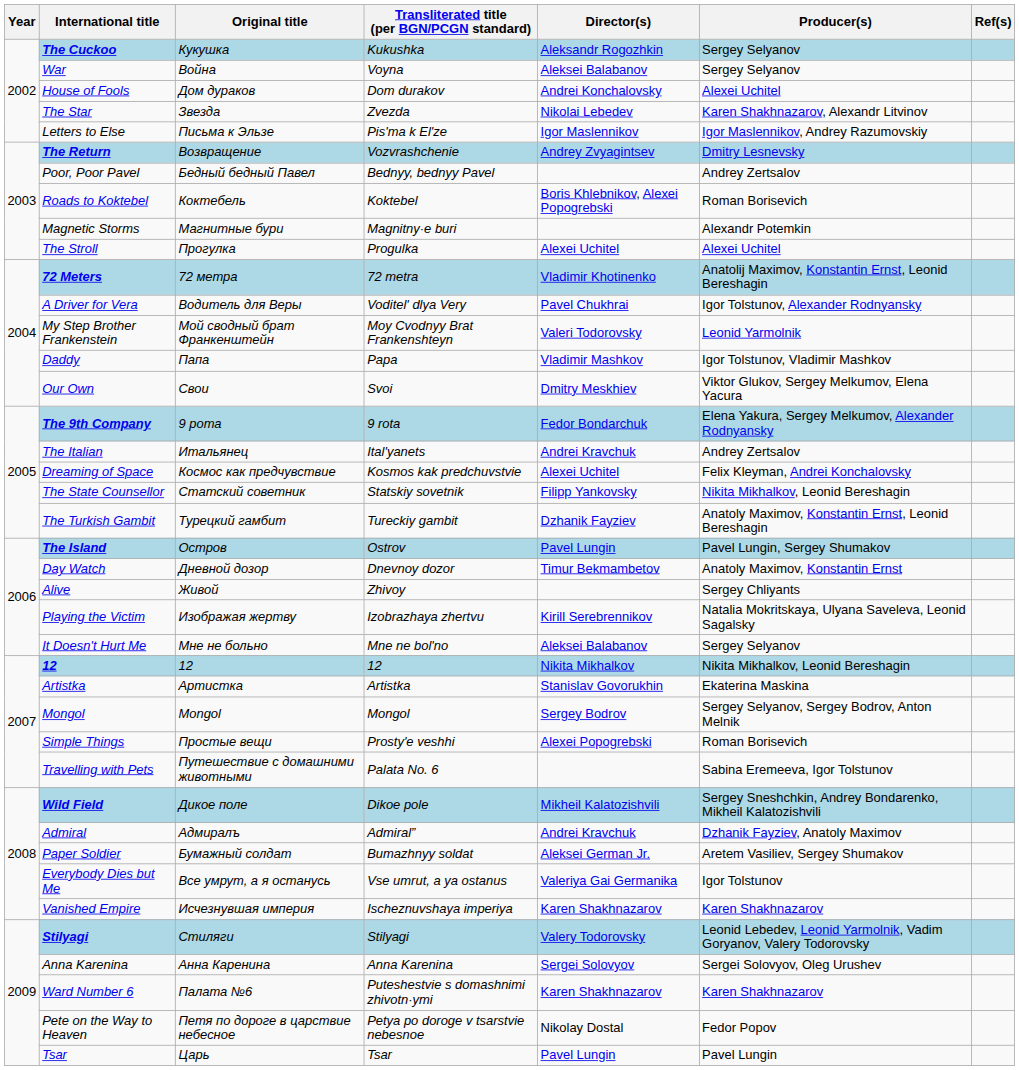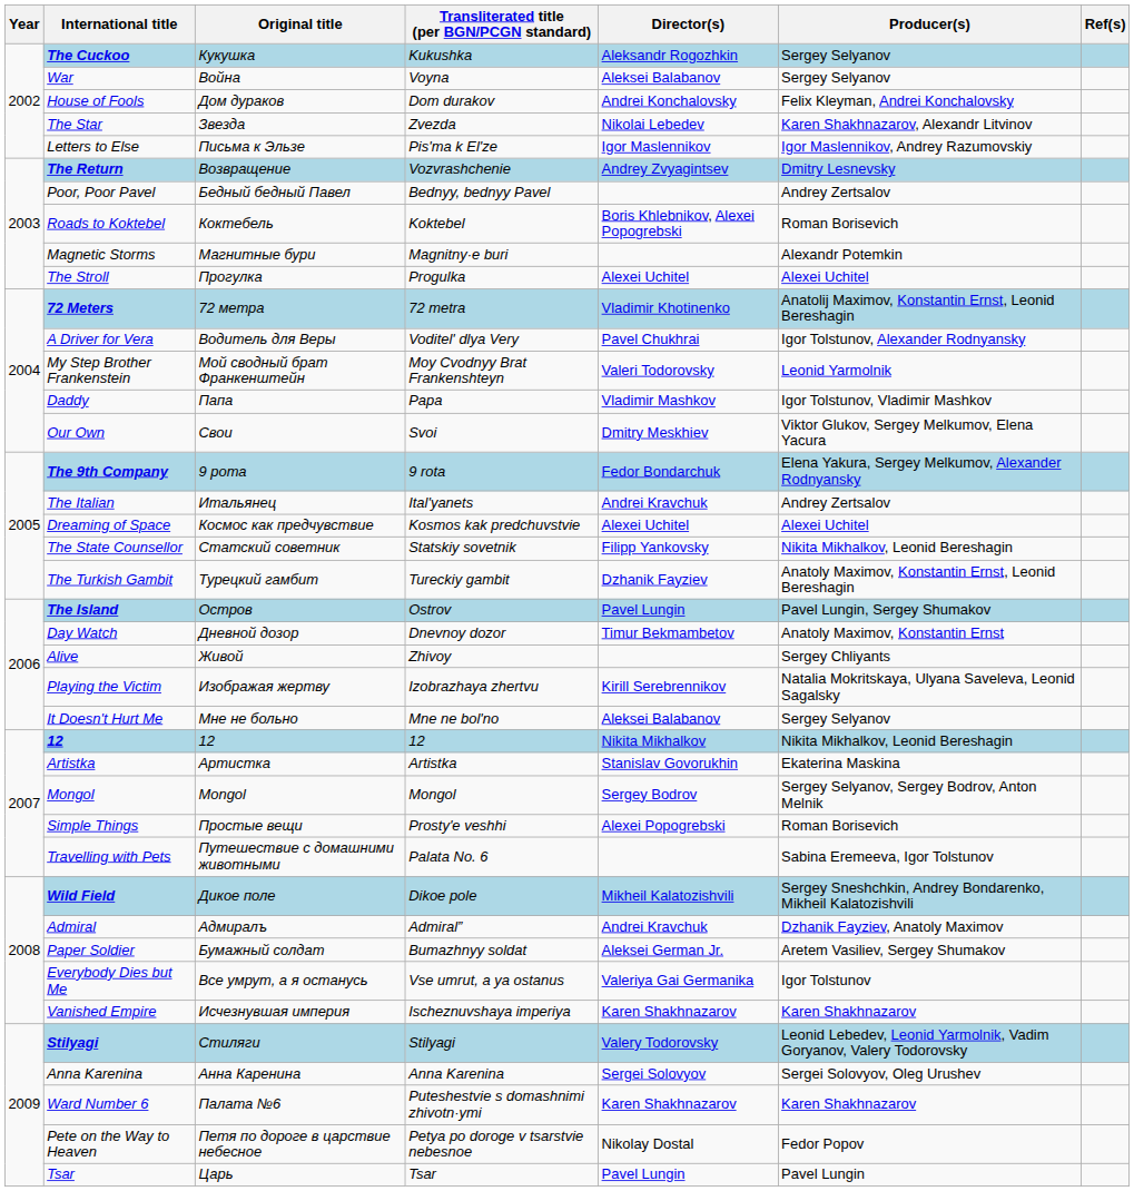House of Fools | Producer(s): Alexei Uchitel -> Felix Kleyman, Andrei Konchalovsky
Dreaming of Space | Producer(s): Felix Kleyman, Andrei Konchalovsky -> Alexei Uchitel
